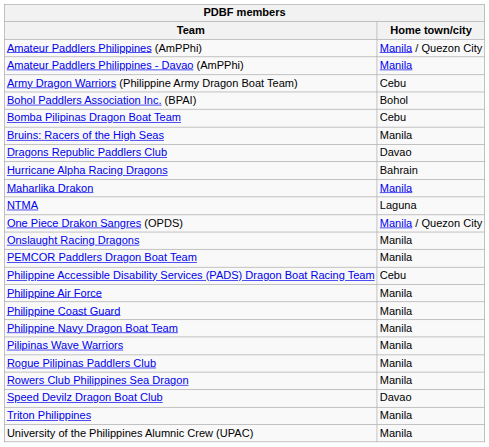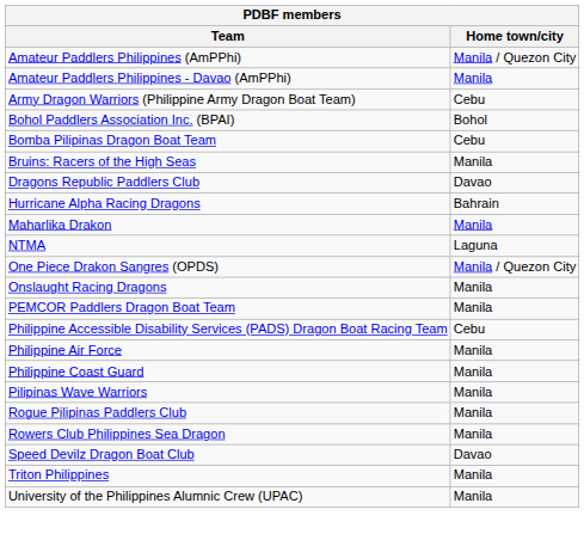- row: Philippine Navy Dragon Boat Team | Manila
